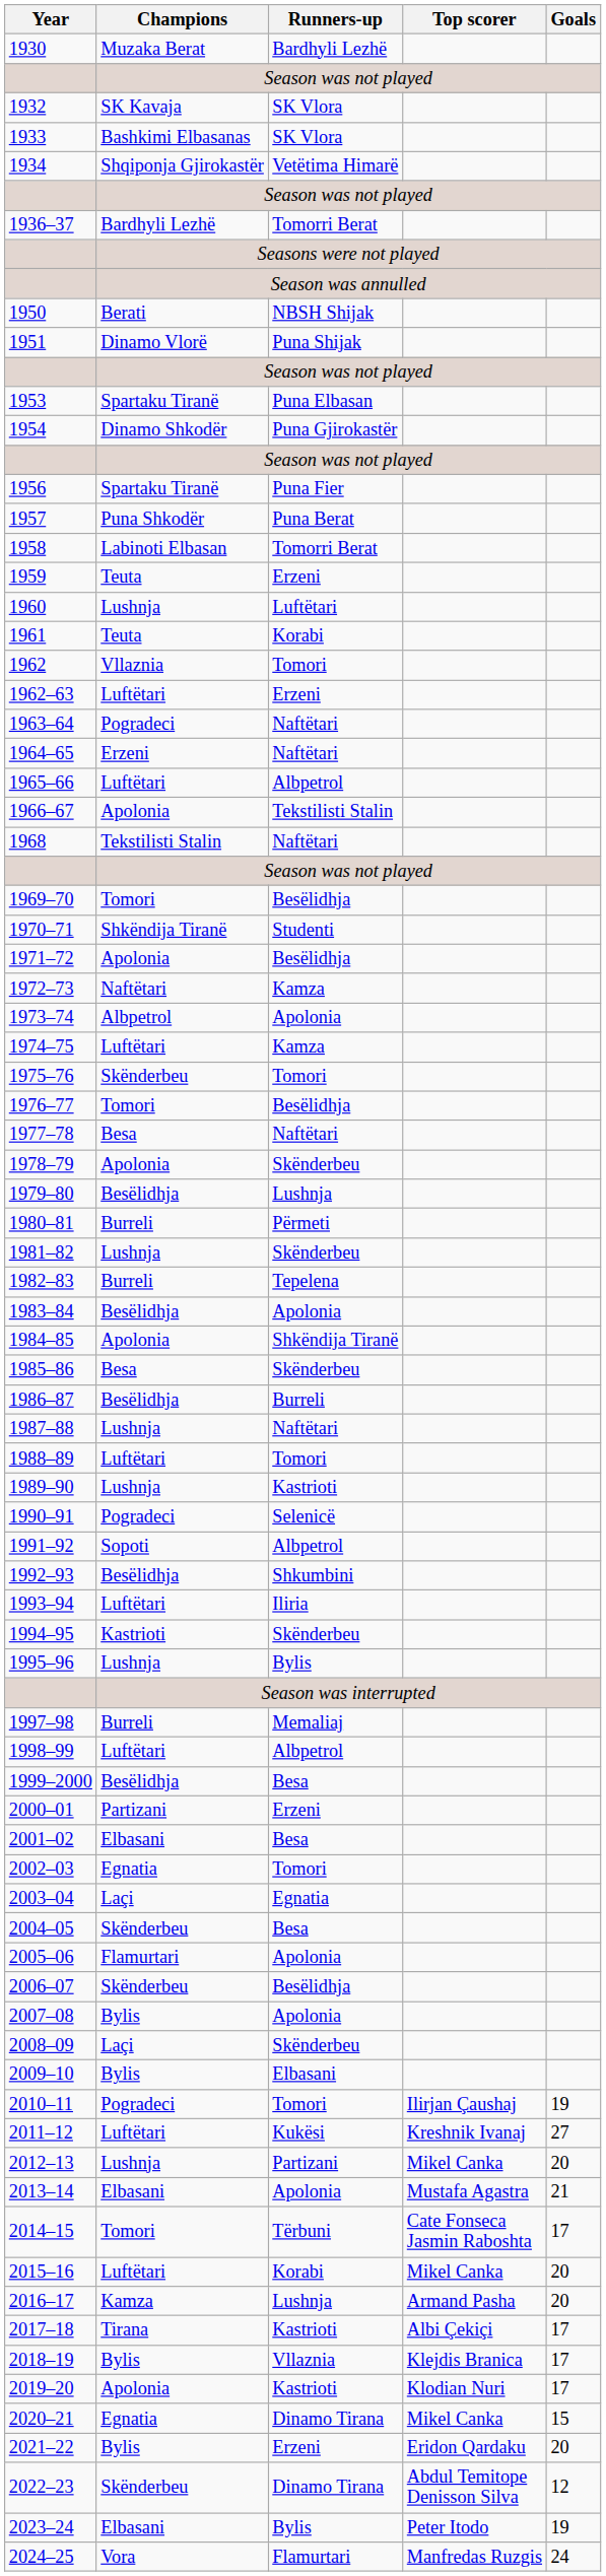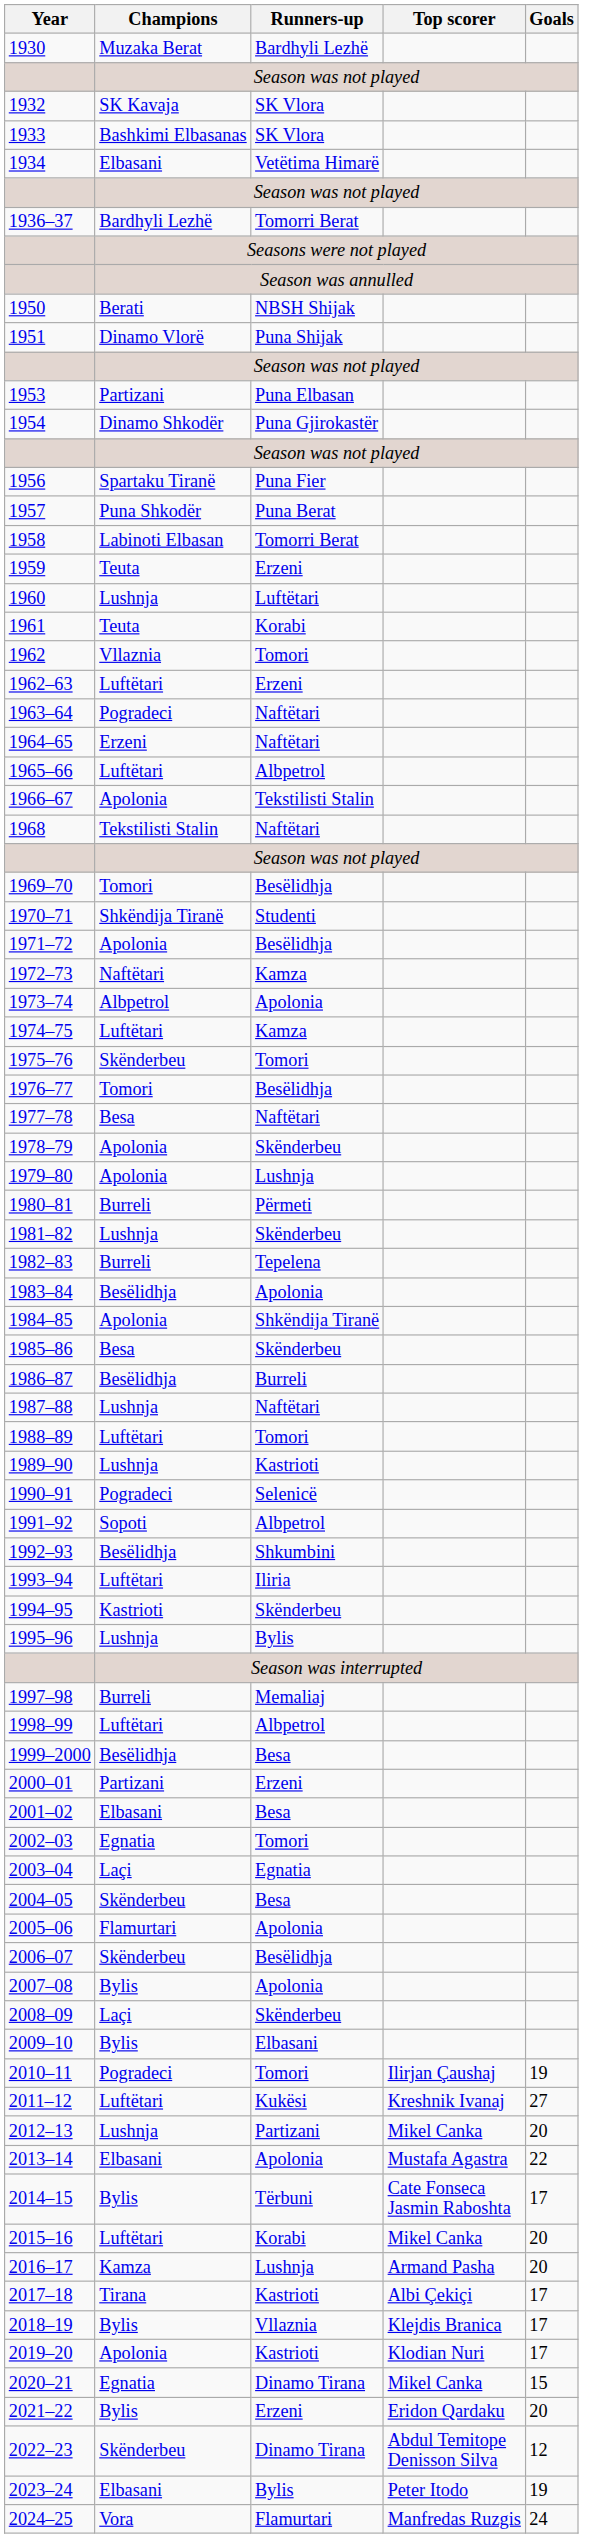1934 | Champions: Shqiponja Gjirokastër -> Elbasani
1953 | Champions: Spartaku Tiranë -> Partizani
1979–80 | Champions: Besëlidhja -> Apolonia
2013–14 | Goals: 21 -> 22
2014–15 | Champions: Tomori -> Bylis
